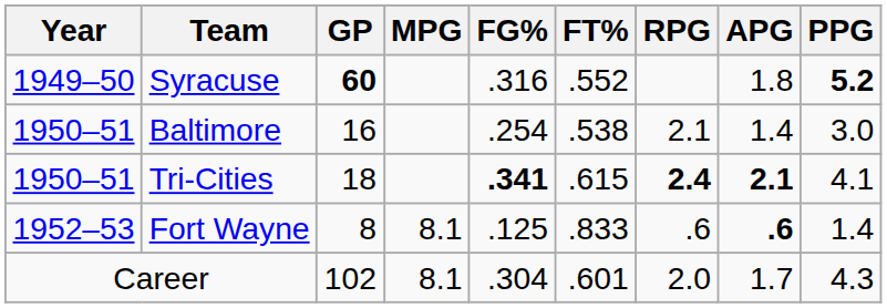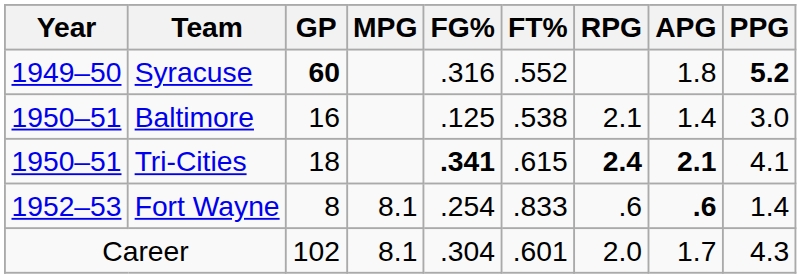Baltimore | FG%: .254 -> .125
Fort Wayne | FG%: .125 -> .254
